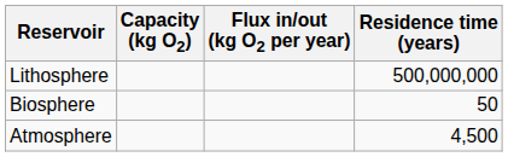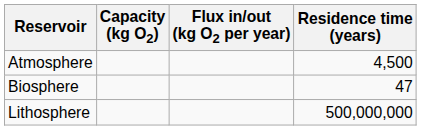rows swapped: Atmosphere <-> Lithosphere
Biosphere | Residence time (years): 50 -> 47
